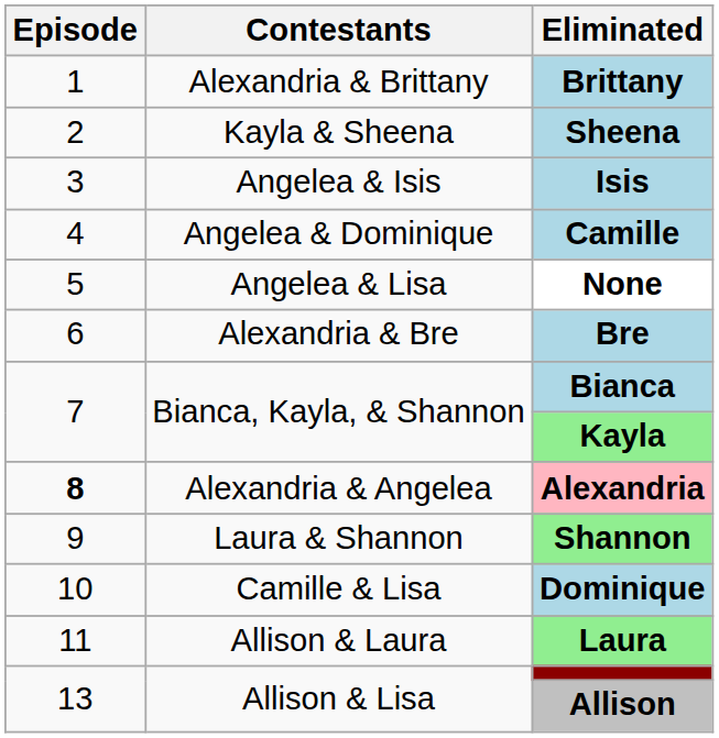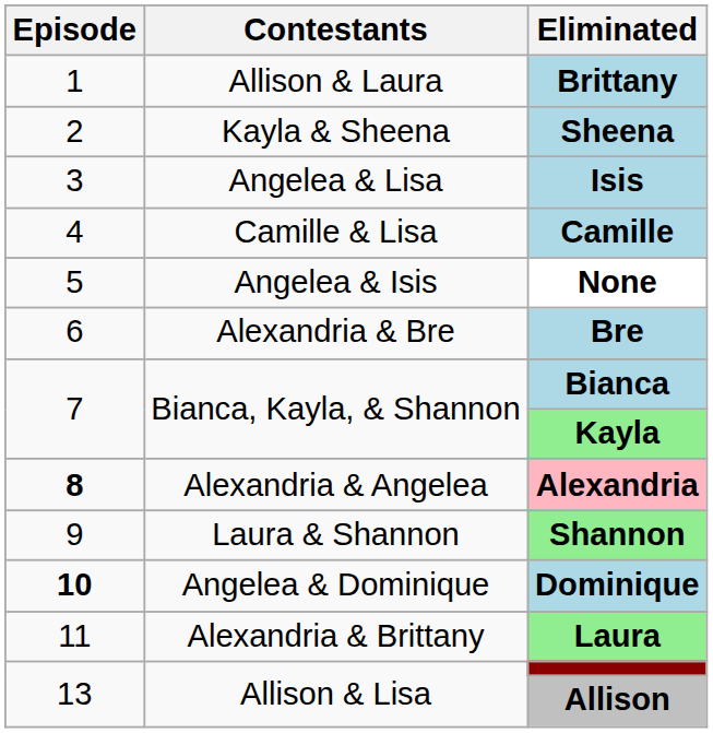Brittany | Contestants: Alexandria & Brittany -> Allison & Laura
Isis | Contestants: Angelea & Isis -> Angelea & Lisa
Camille | Contestants: Angelea & Dominique -> Camille & Lisa
None | Contestants: Angelea & Lisa -> Angelea & Isis
Dominique | Episode: normal -> bold
Dominique | Contestants: Camille & Lisa -> Angelea & Dominique
Laura | Contestants: Allison & Laura -> Alexandria & Brittany
